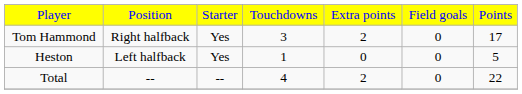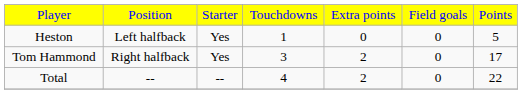rows swapped: Tom Hammond <-> Heston
